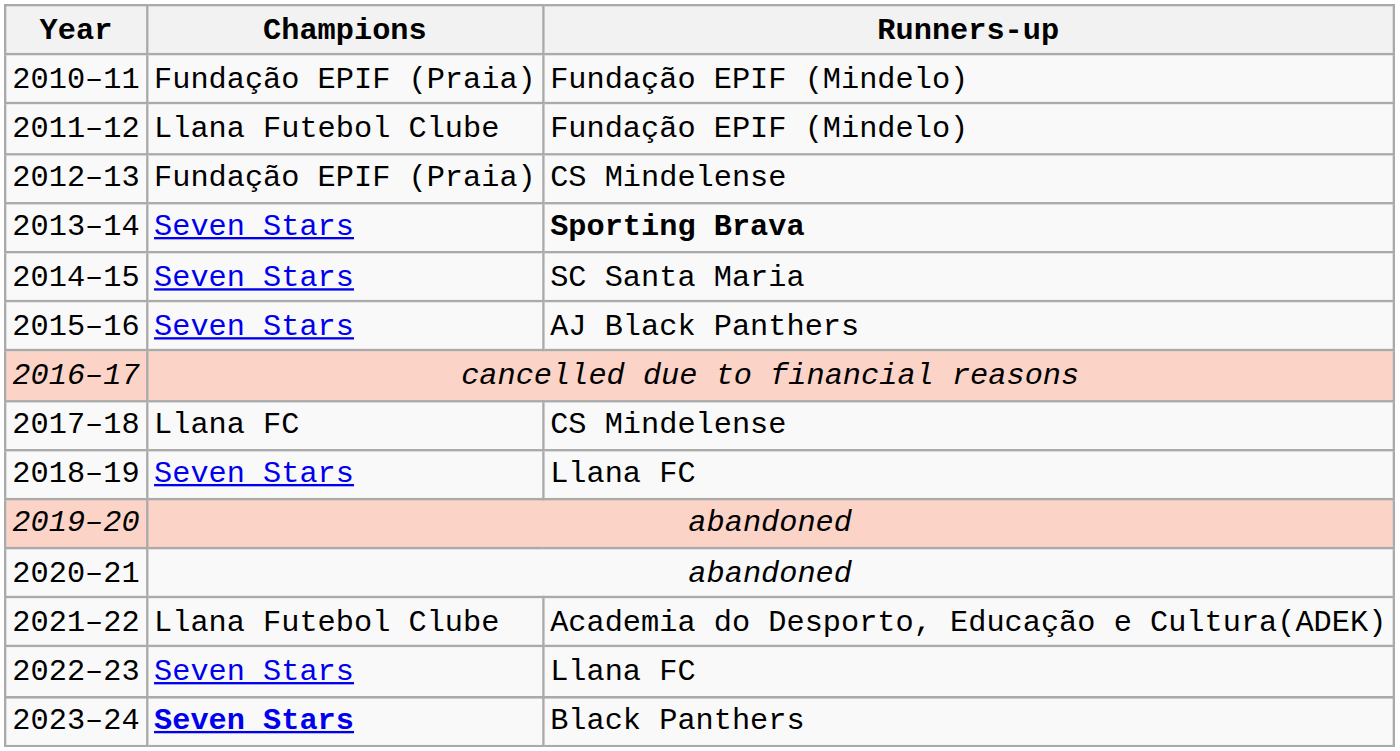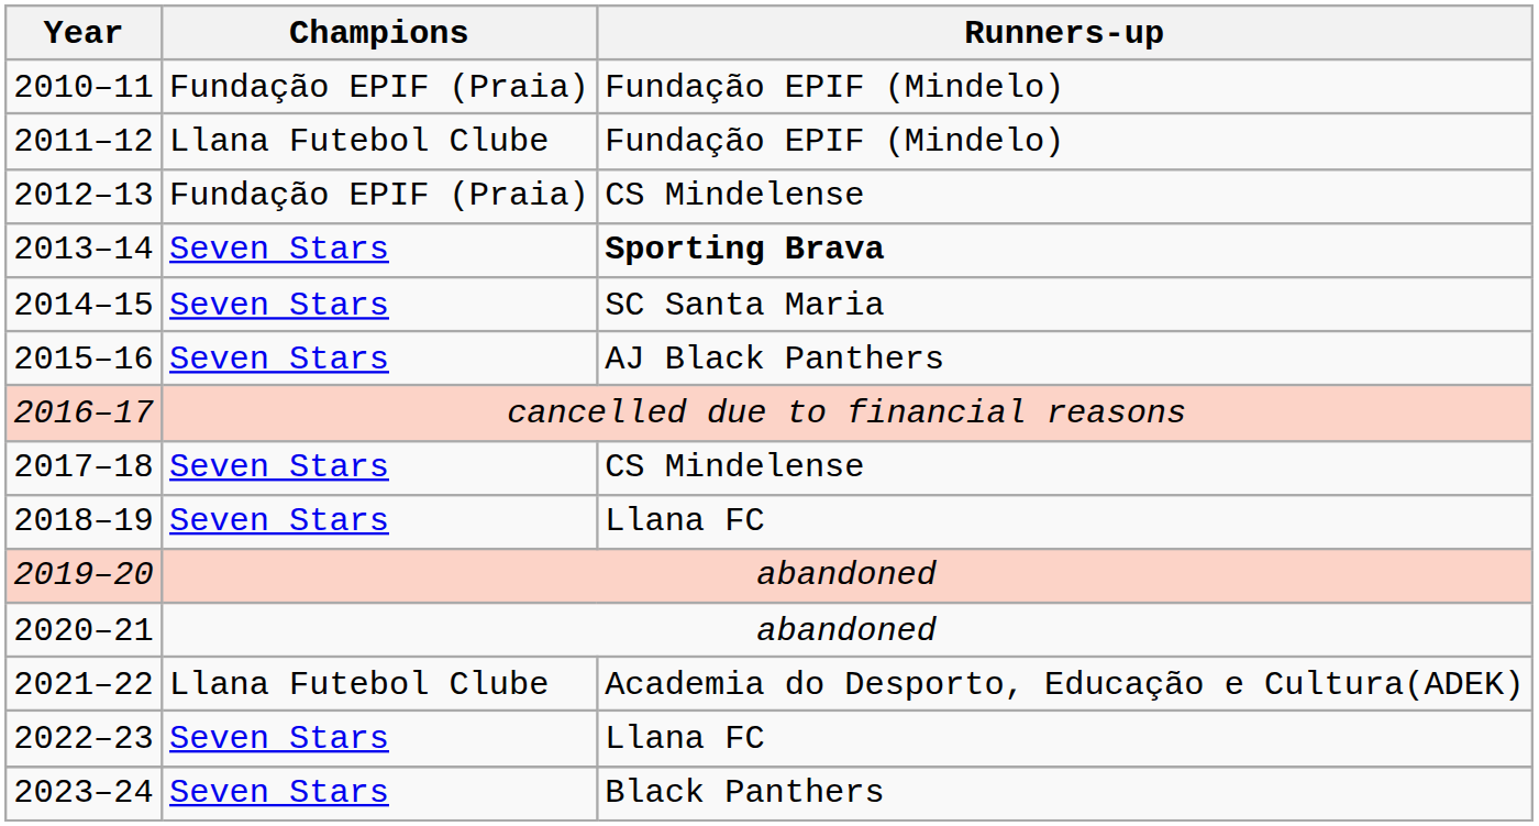2017–18 | Champions: Llana FC -> Seven Stars
2023–24 | Champions: bold -> normal
